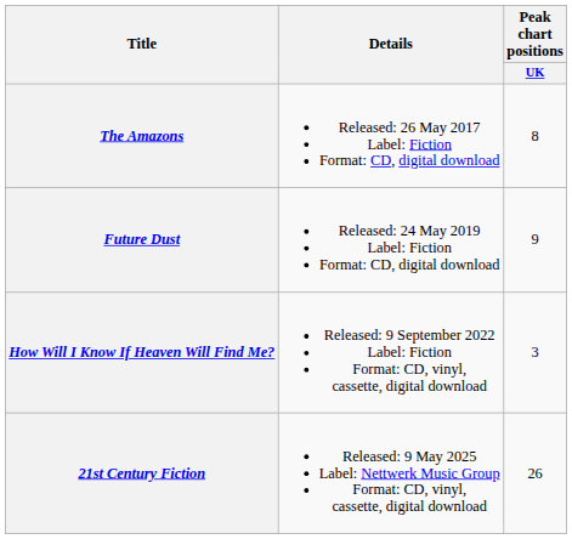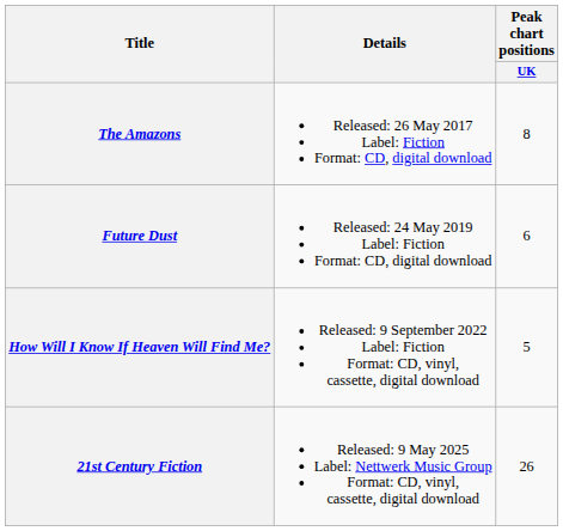Future Dust | Peak chart positions / UK: 9 -> 6
How Will I Know If Heaven Will Find Me? | Peak chart positions / UK: 3 -> 5
